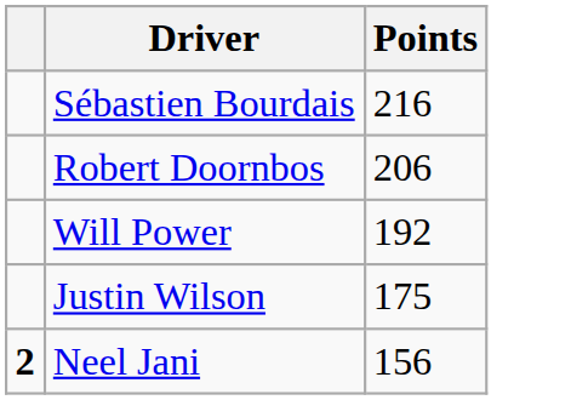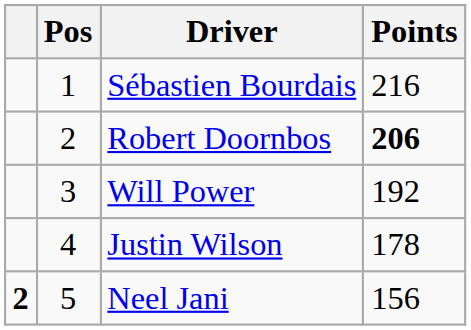+ column: Pos | 1 | 2 | 3 | 4 | 5
Robert Doornbos | Points: normal -> bold
Justin Wilson | Points: 175 -> 178
